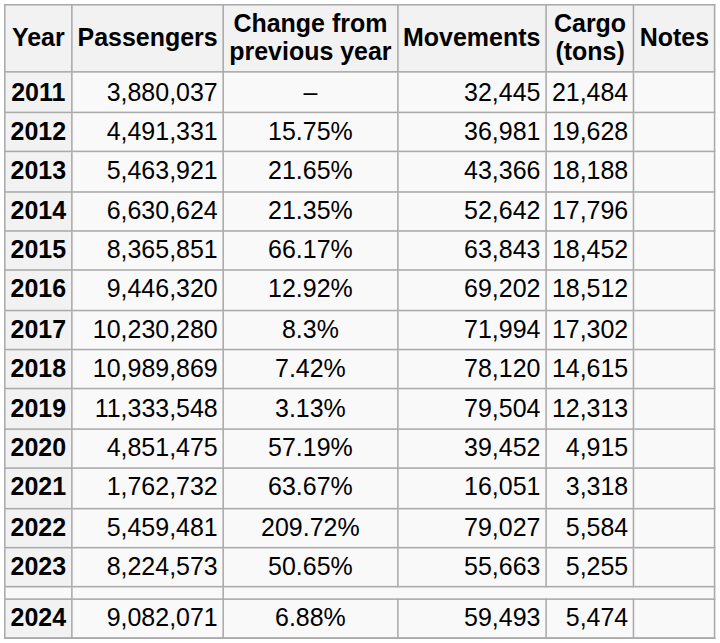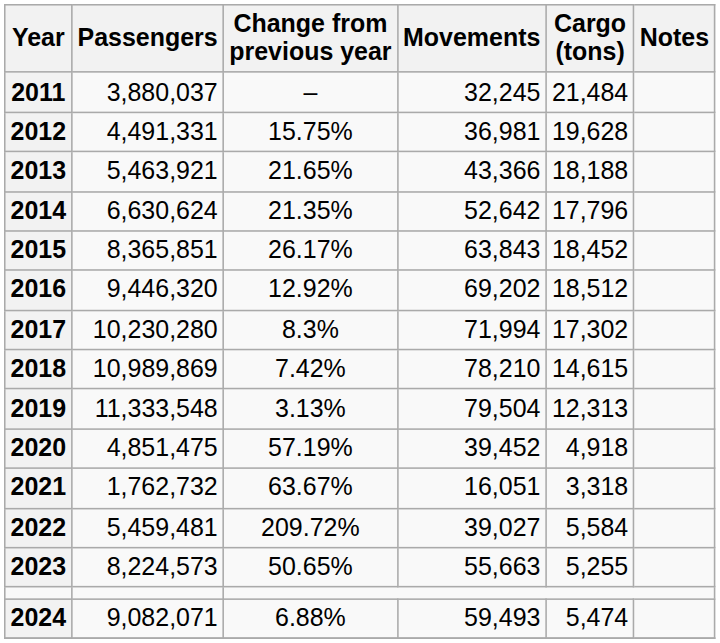2011 | Movements: 32,445 -> 32,245
2015 | Change from previous year: 66.17% -> 26.17%
2018 | Movements: 78,120 -> 78,210
2020 | Cargo (tons): 4,915 -> 4,918
2022 | Movements: 79,027 -> 39,027
